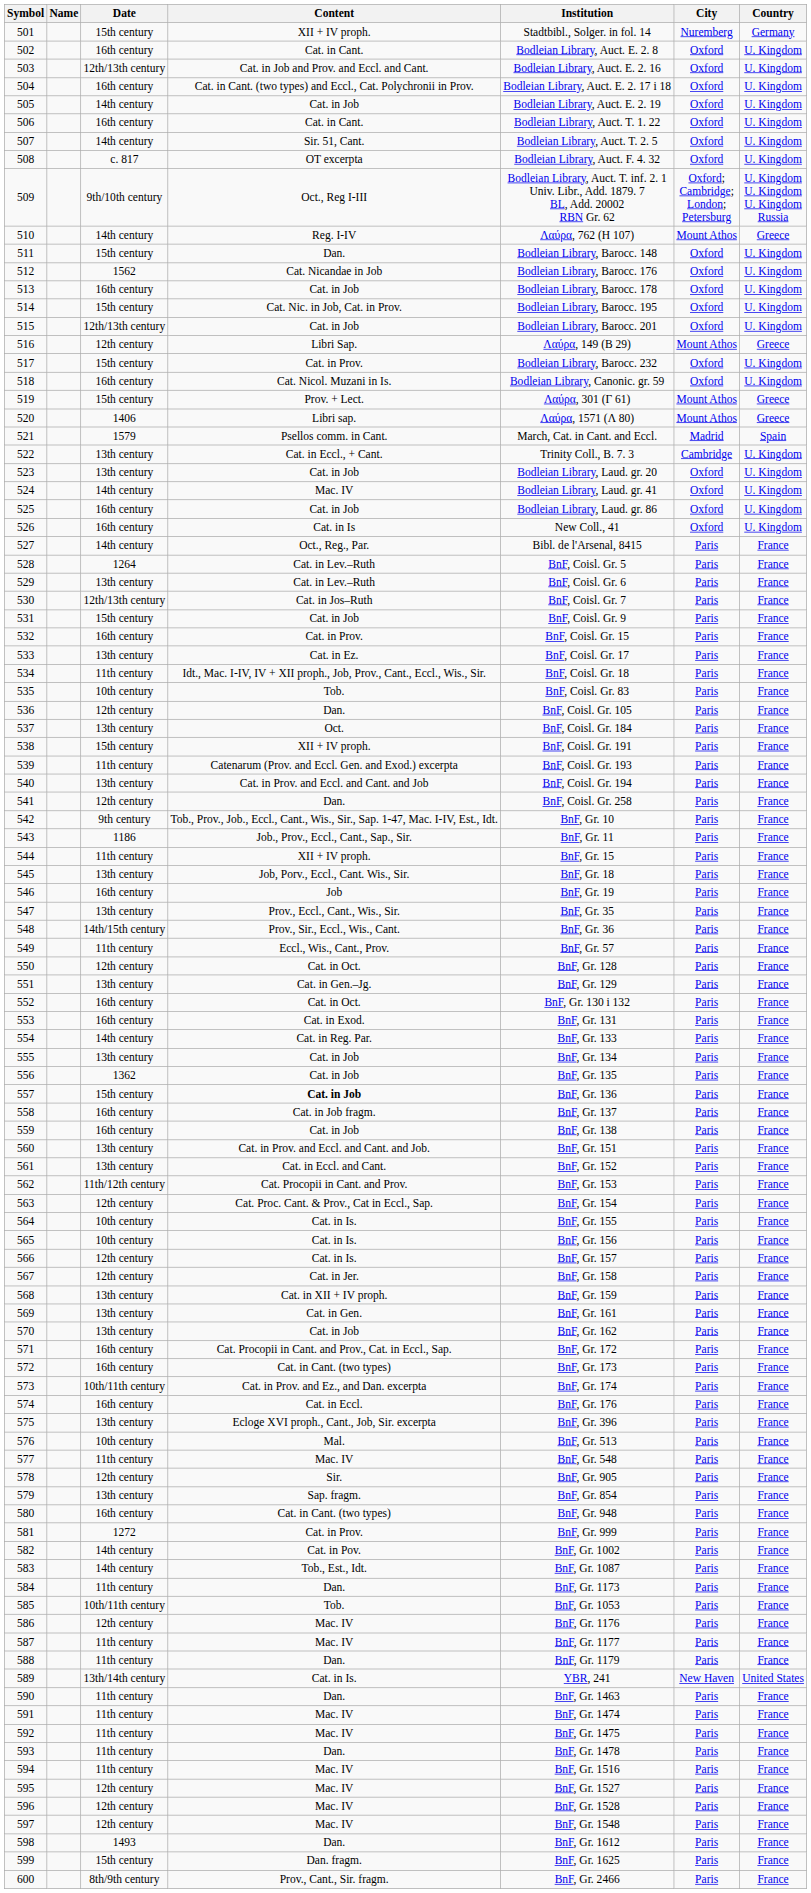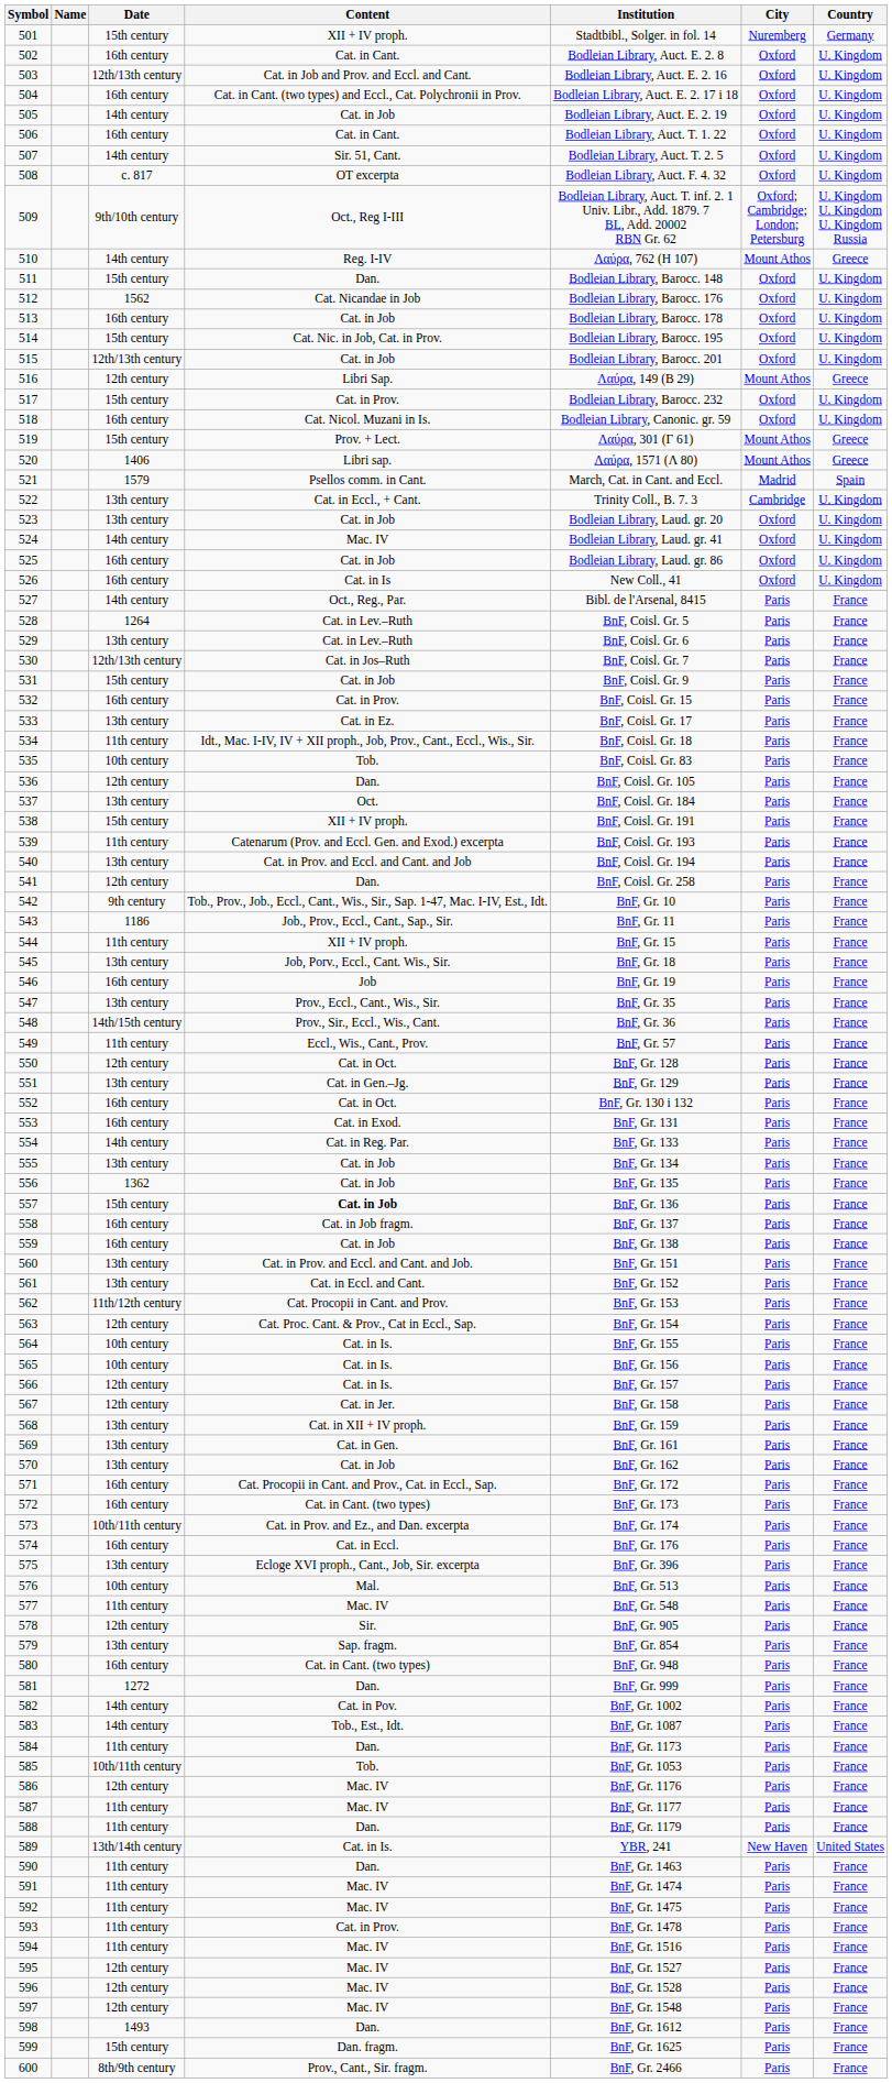581 | Content: Cat. in Prov. -> Dan.
593 | Content: Dan. -> Cat. in Prov.
